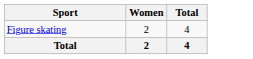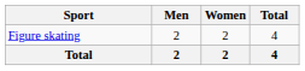+ column: Men | 2 | 2
